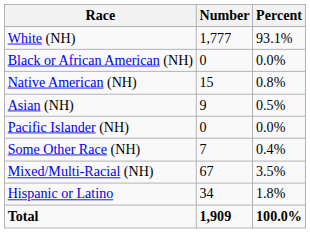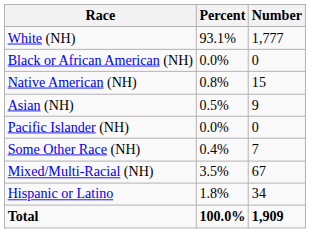columns swapped: Number <-> Percent
